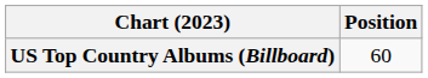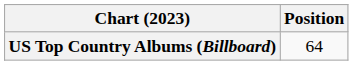US Top Country Albums (Billboard) | Position: 60 -> 64
